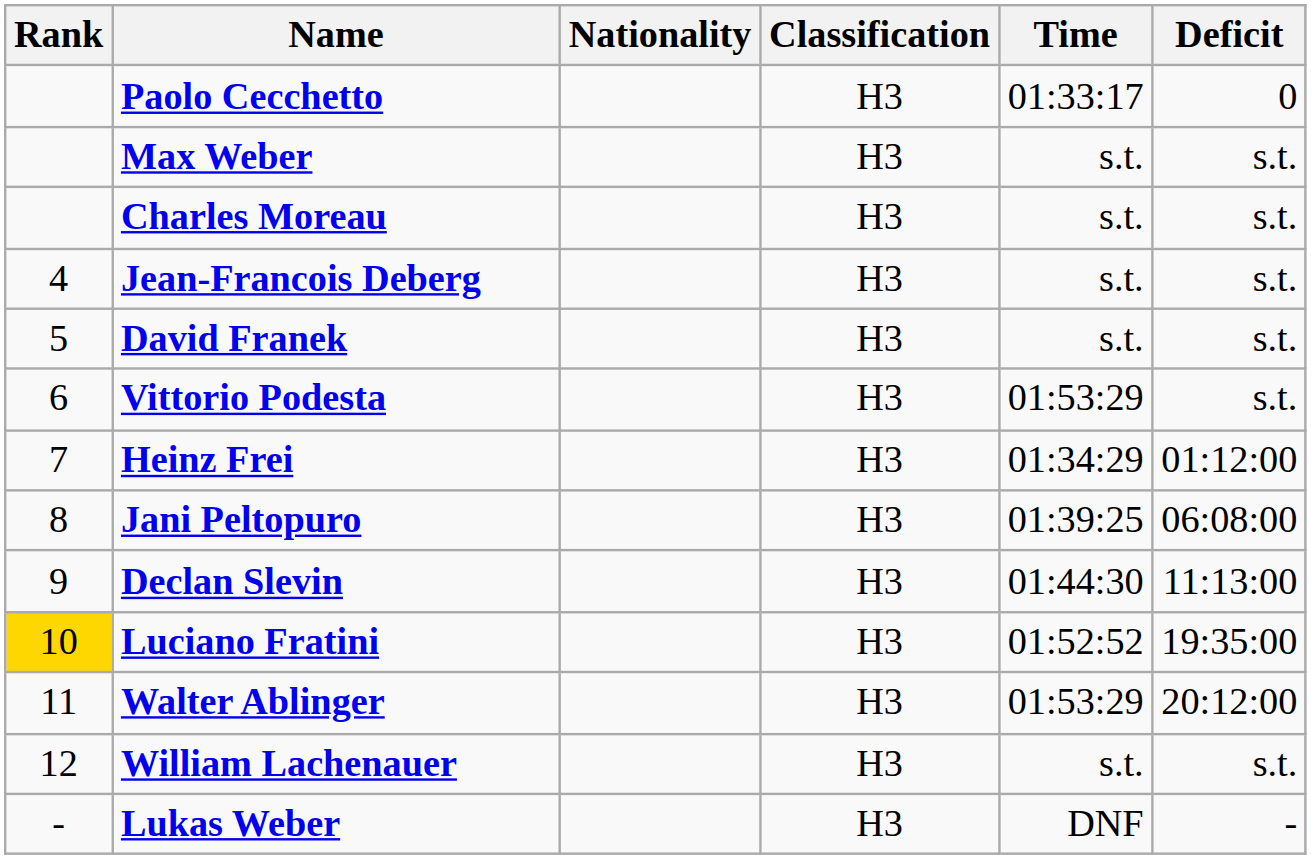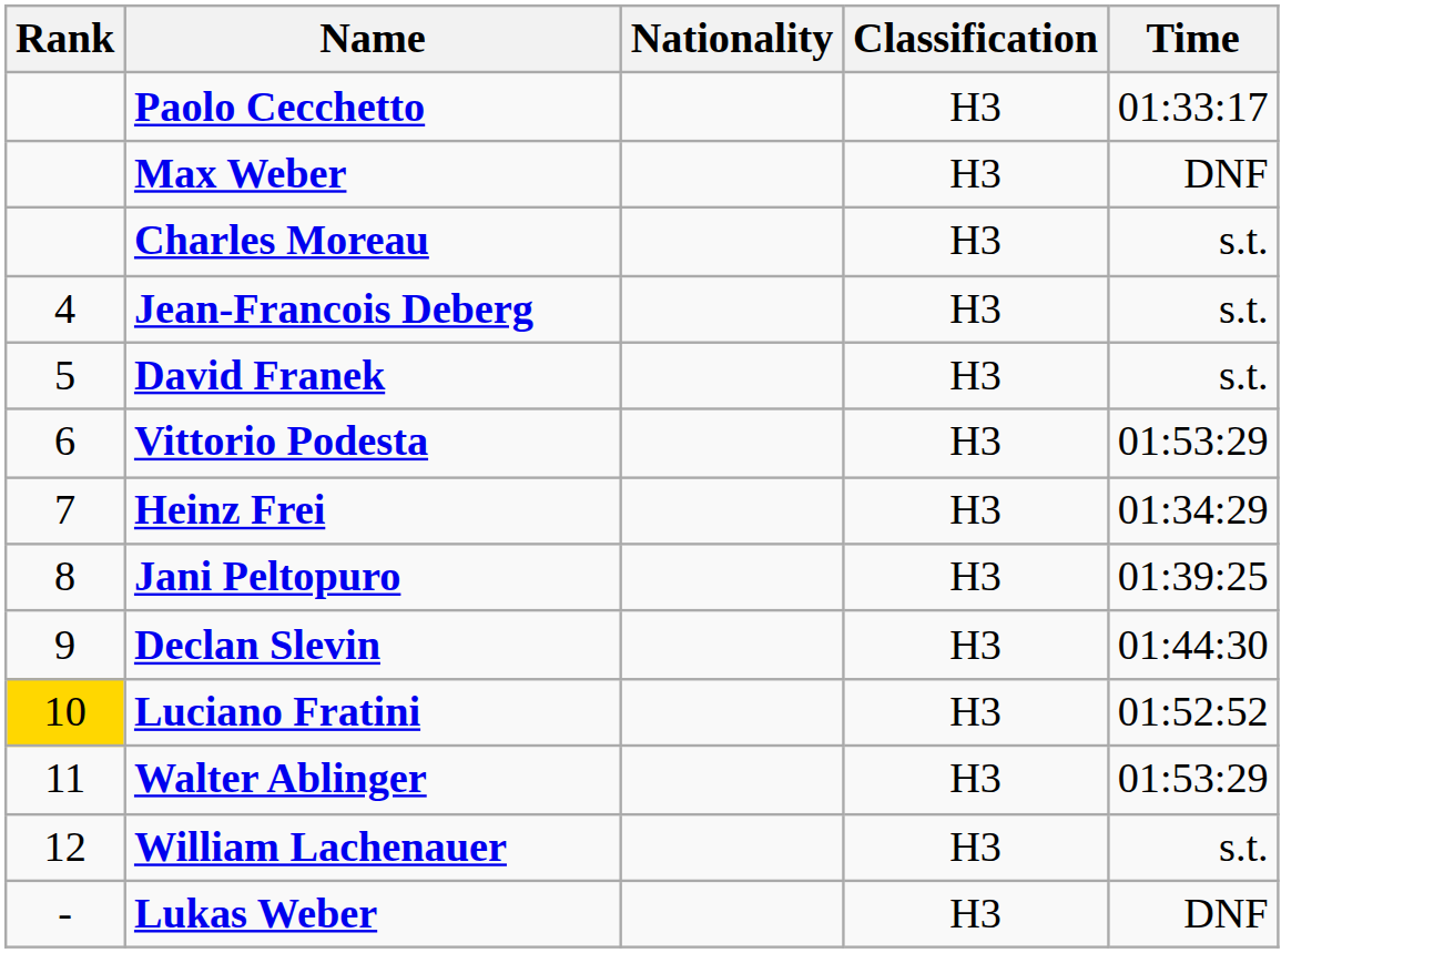- column: Deficit | 0 | s.t. | s.t. | s.t. | s.t. | s.t. | 01:12:00 | 06:08:00 | 11:13:00 | 19:35:00 | 20:12:00 | s.t. | -
Max Weber | Time: s.t. -> DNF
